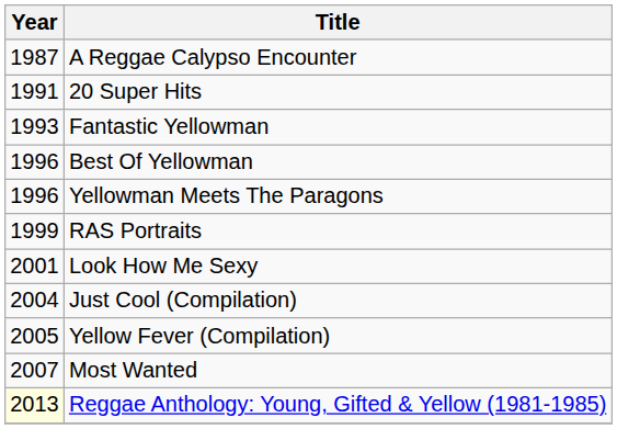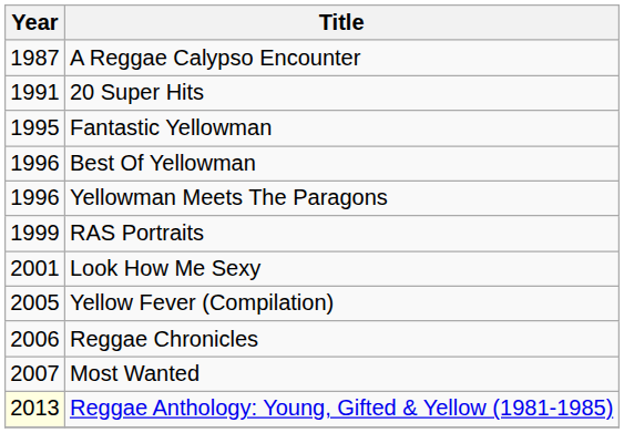Fantastic Yellowman | Year: 1993 -> 1995
- row: 2004 | Just Cool (Compilation)
+ row: 2006 | Reggae Chronicles
